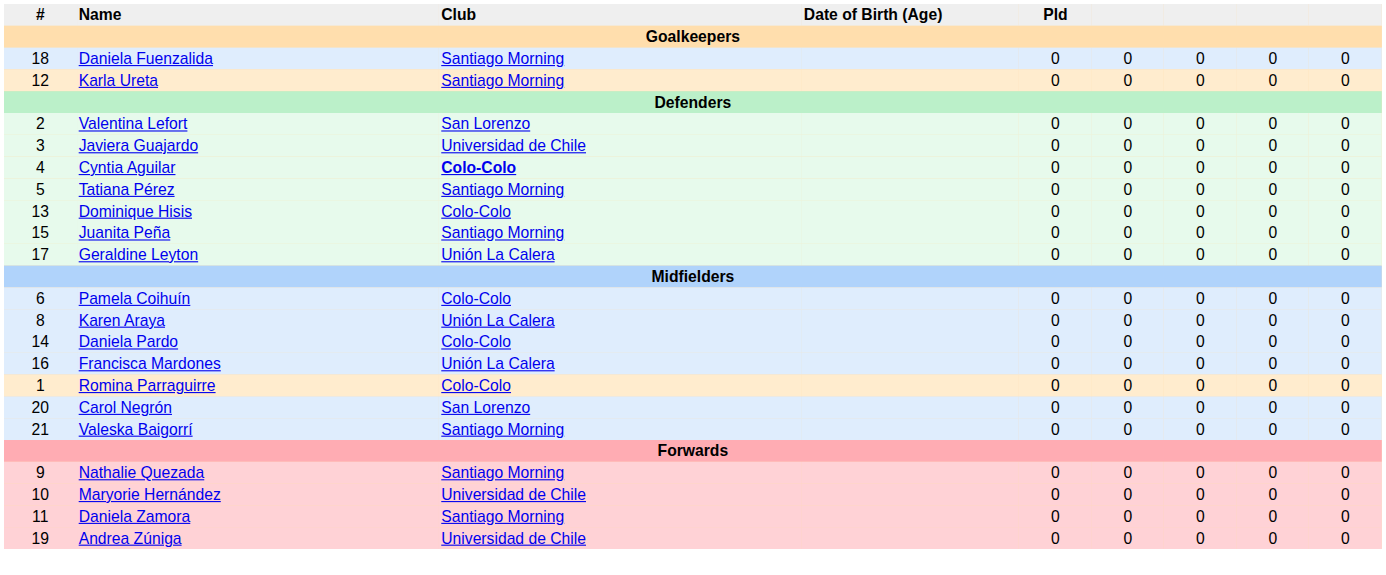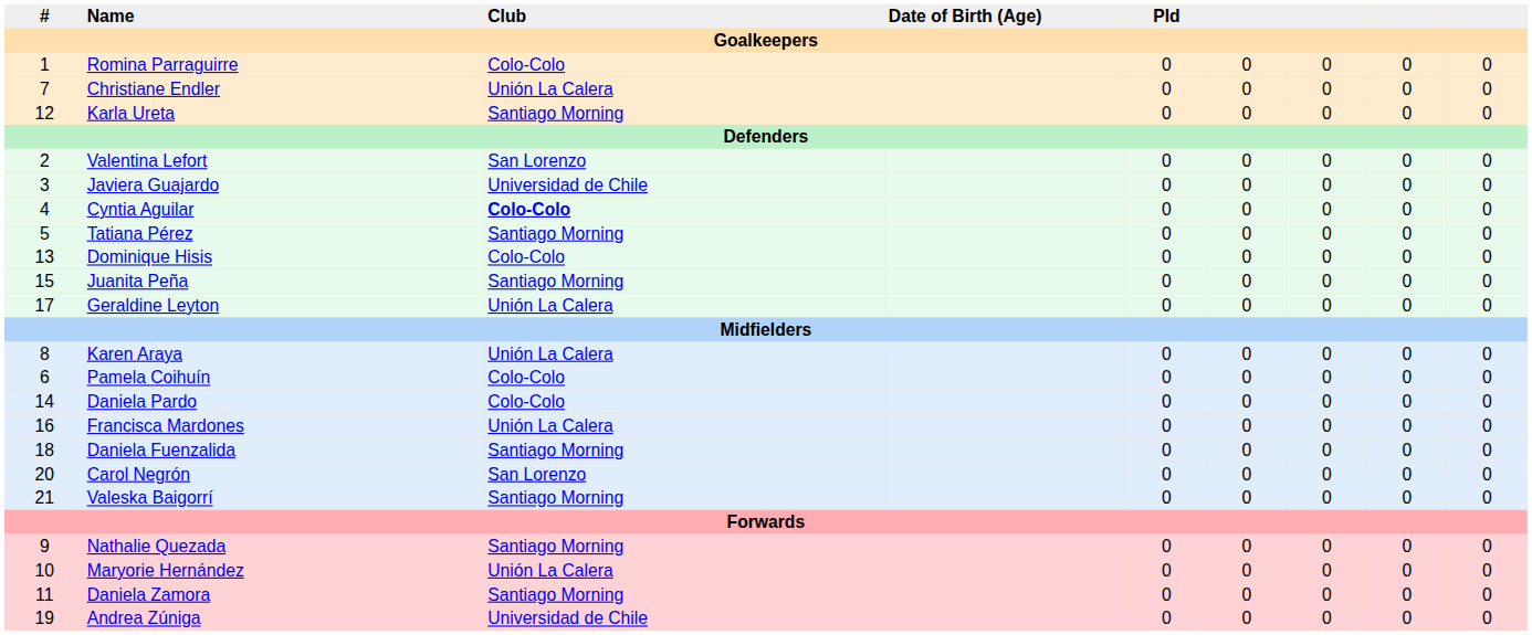rows swapped: Romina Parraguirre <-> Daniela Fuenzalida
+ row: 7 | Christiane Endler | Unión La Calera | 0 | 0 | 0 | 0 | 0
rows swapped: Pamela Coihuín <-> Karen Araya
Maryorie Hernández | Club: Universidad de Chile -> Unión La Calera
